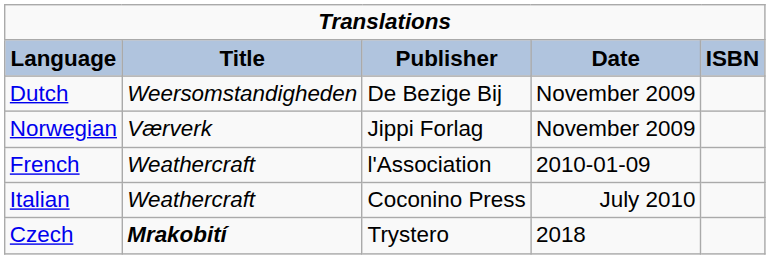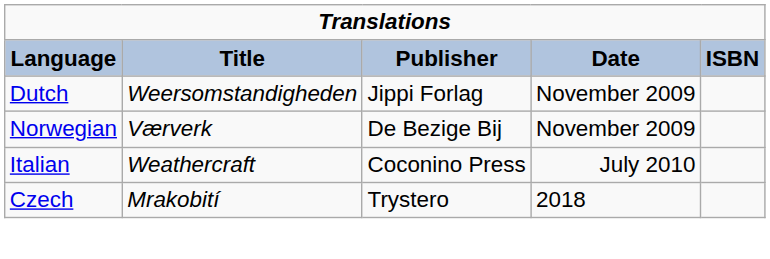Dutch | Publisher: De Bezige Bij -> Jippi Forlag
Norwegian | Publisher: Jippi Forlag -> De Bezige Bij
- row: French | Weathercraft | l'Association | 2010-01-09
Czech | Title: bold -> normal
